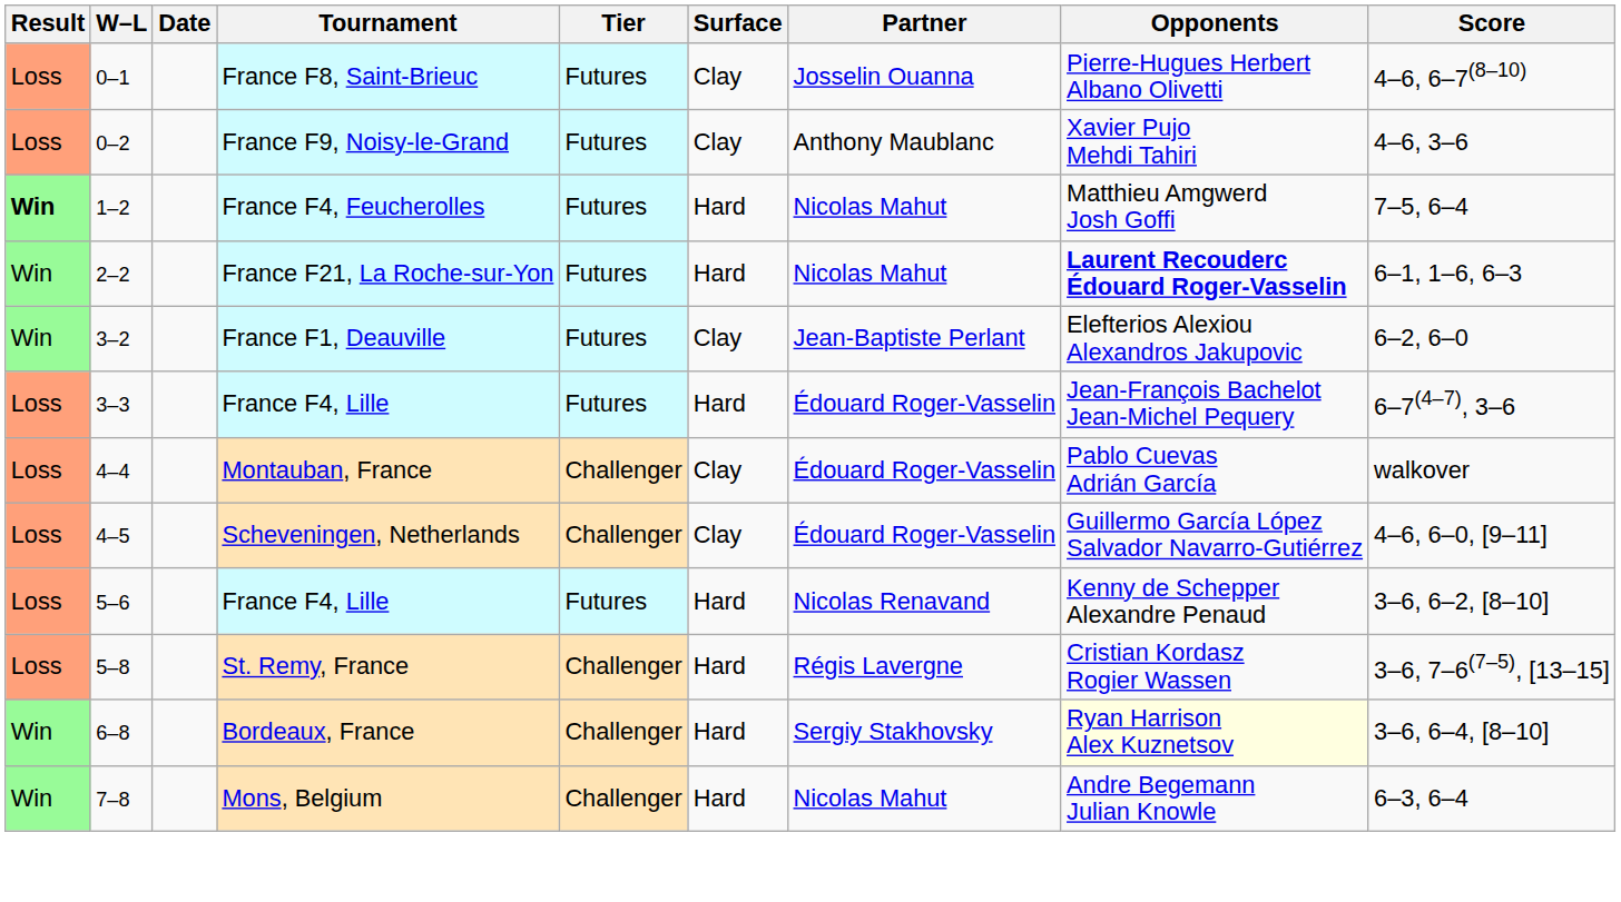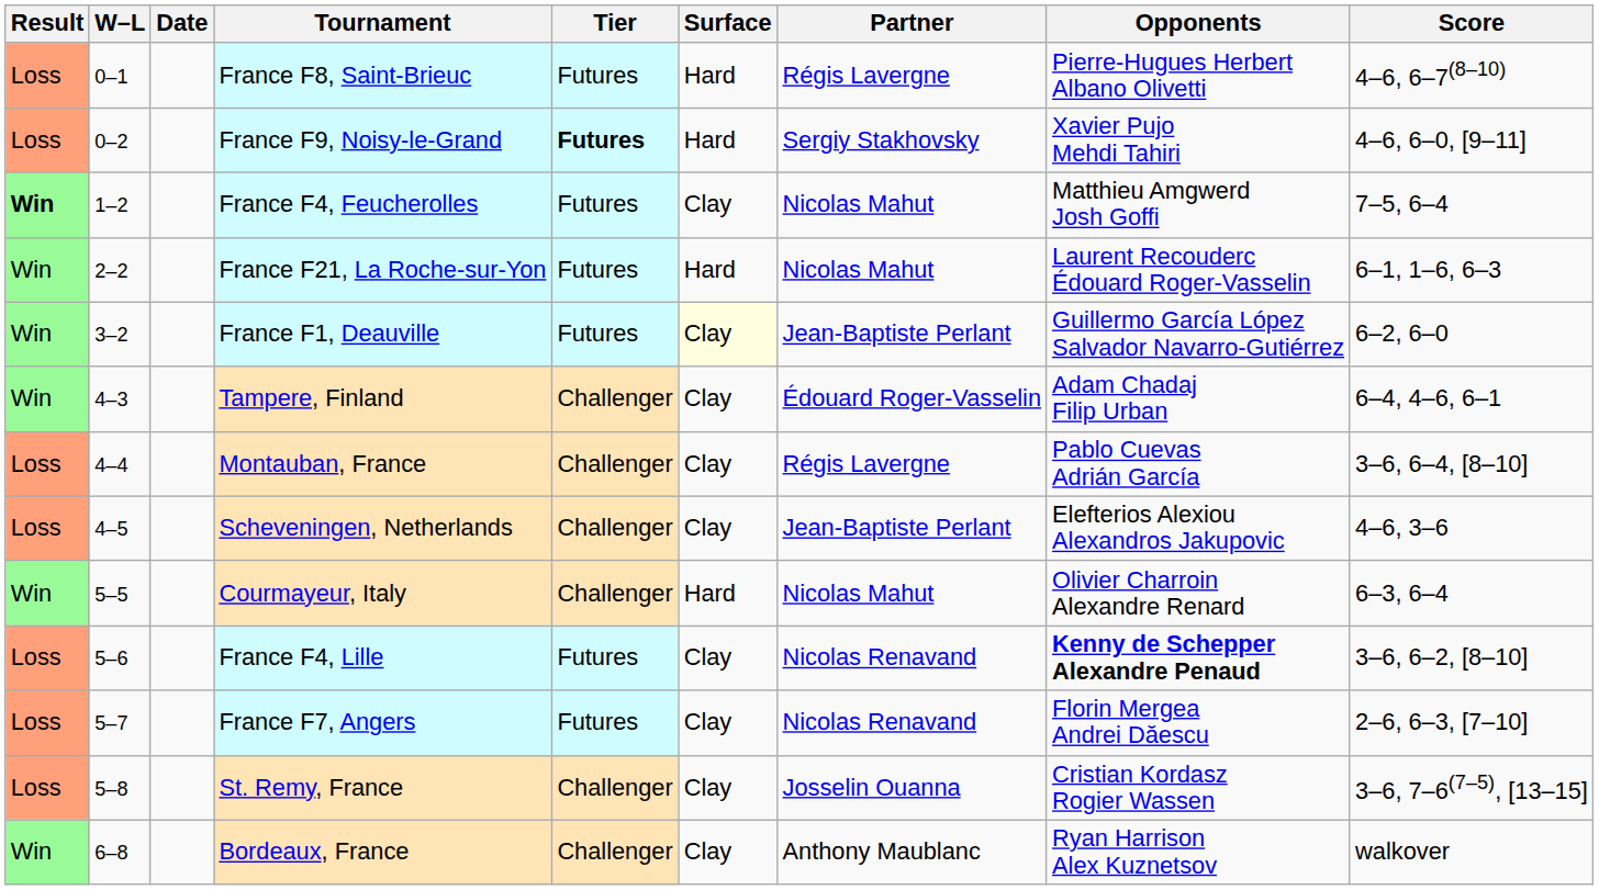France F8, Saint-Brieuc | Surface: Clay -> Hard
France F8, Saint-Brieuc | Partner: Josselin Ouanna -> Régis Lavergne
France F9, Noisy-le-Grand | Tier: normal -> bold
France F9, Noisy-le-Grand | Surface: Clay -> Hard
France F9, Noisy-le-Grand | Partner: Anthony Maublanc -> Sergiy Stakhovsky
France F9, Noisy-le-Grand | Score: 4–6, 3–6 -> 4–6, 6–0, [9–11]
France F4, Feucherolles | Surface: Hard -> Clay
France F21, La Roche-sur-Yon | Opponents: bold -> normal
France F1, Deauville | Surface: no background -> lightyellow background
France F1, Deauville | Opponents: Elefterios Alexiou Alexandros Jakupovic -> Guillermo García López Salvador Navarro-Gutiérrez
- row: Loss | 3–3 | France F4, Lille | Futures | Hard | Édouard Roger-Vasselin | Jean-François Bachelot Jean-Michel Pequery | 6–7(4–7), 3–6
+ row: Win | 4–3 | Tampere, Finland | Challenger | Clay | Édouard Roger-Vasselin | Adam Chadaj Filip Urban | 6–4, 4–6, 6–1
Montauban, France | Partner: Édouard Roger-Vasselin -> Régis Lavergne
Montauban, France | Score: walkover -> 3–6, 6–4, [8–10]
Scheveningen, Netherlands | Partner: Édouard Roger-Vasselin -> Jean-Baptiste Perlant
Scheveningen, Netherlands | Opponents: Guillermo García López Salvador Navarro-Gutiérrez -> Elefterios Alexiou Alexandros Jakupovic
Scheveningen, Netherlands | Score: 4–6, 6–0, [9–11] -> 4–6, 3–6
+ row: Win | 5–5 | Courmayeur, Italy | Challenger | Hard | Nicolas Mahut | Olivier Charroin Alexandre Renard | 6–3, 6–4
5–6 / France F4, Lille | Surface: Hard -> Clay
5–6 / France F4, Lille | Opponents: normal -> bold
+ row: Loss | 5–7 | France F7, Angers | Futures | Clay | Nicolas Renavand | Florin Mergea Andrei Dăescu | 2–6, 6–3, [7–10]
St. Remy, France | Surface: Hard -> Clay
St. Remy, France | Partner: Régis Lavergne -> Josselin Ouanna
Bordeaux, France | Surface: Hard -> Clay
Bordeaux, France | Partner: Sergiy Stakhovsky -> Anthony Maublanc
Bordeaux, France | Opponents: lightyellow background -> no background
Bordeaux, France | Score: 3–6, 6–4, [8–10] -> walkover
- row: Win | 7–8 | Mons, Belgium | Challenger | Hard | Nicolas Mahut | Andre Begemann Julian Knowle | 6–3, 6–4
